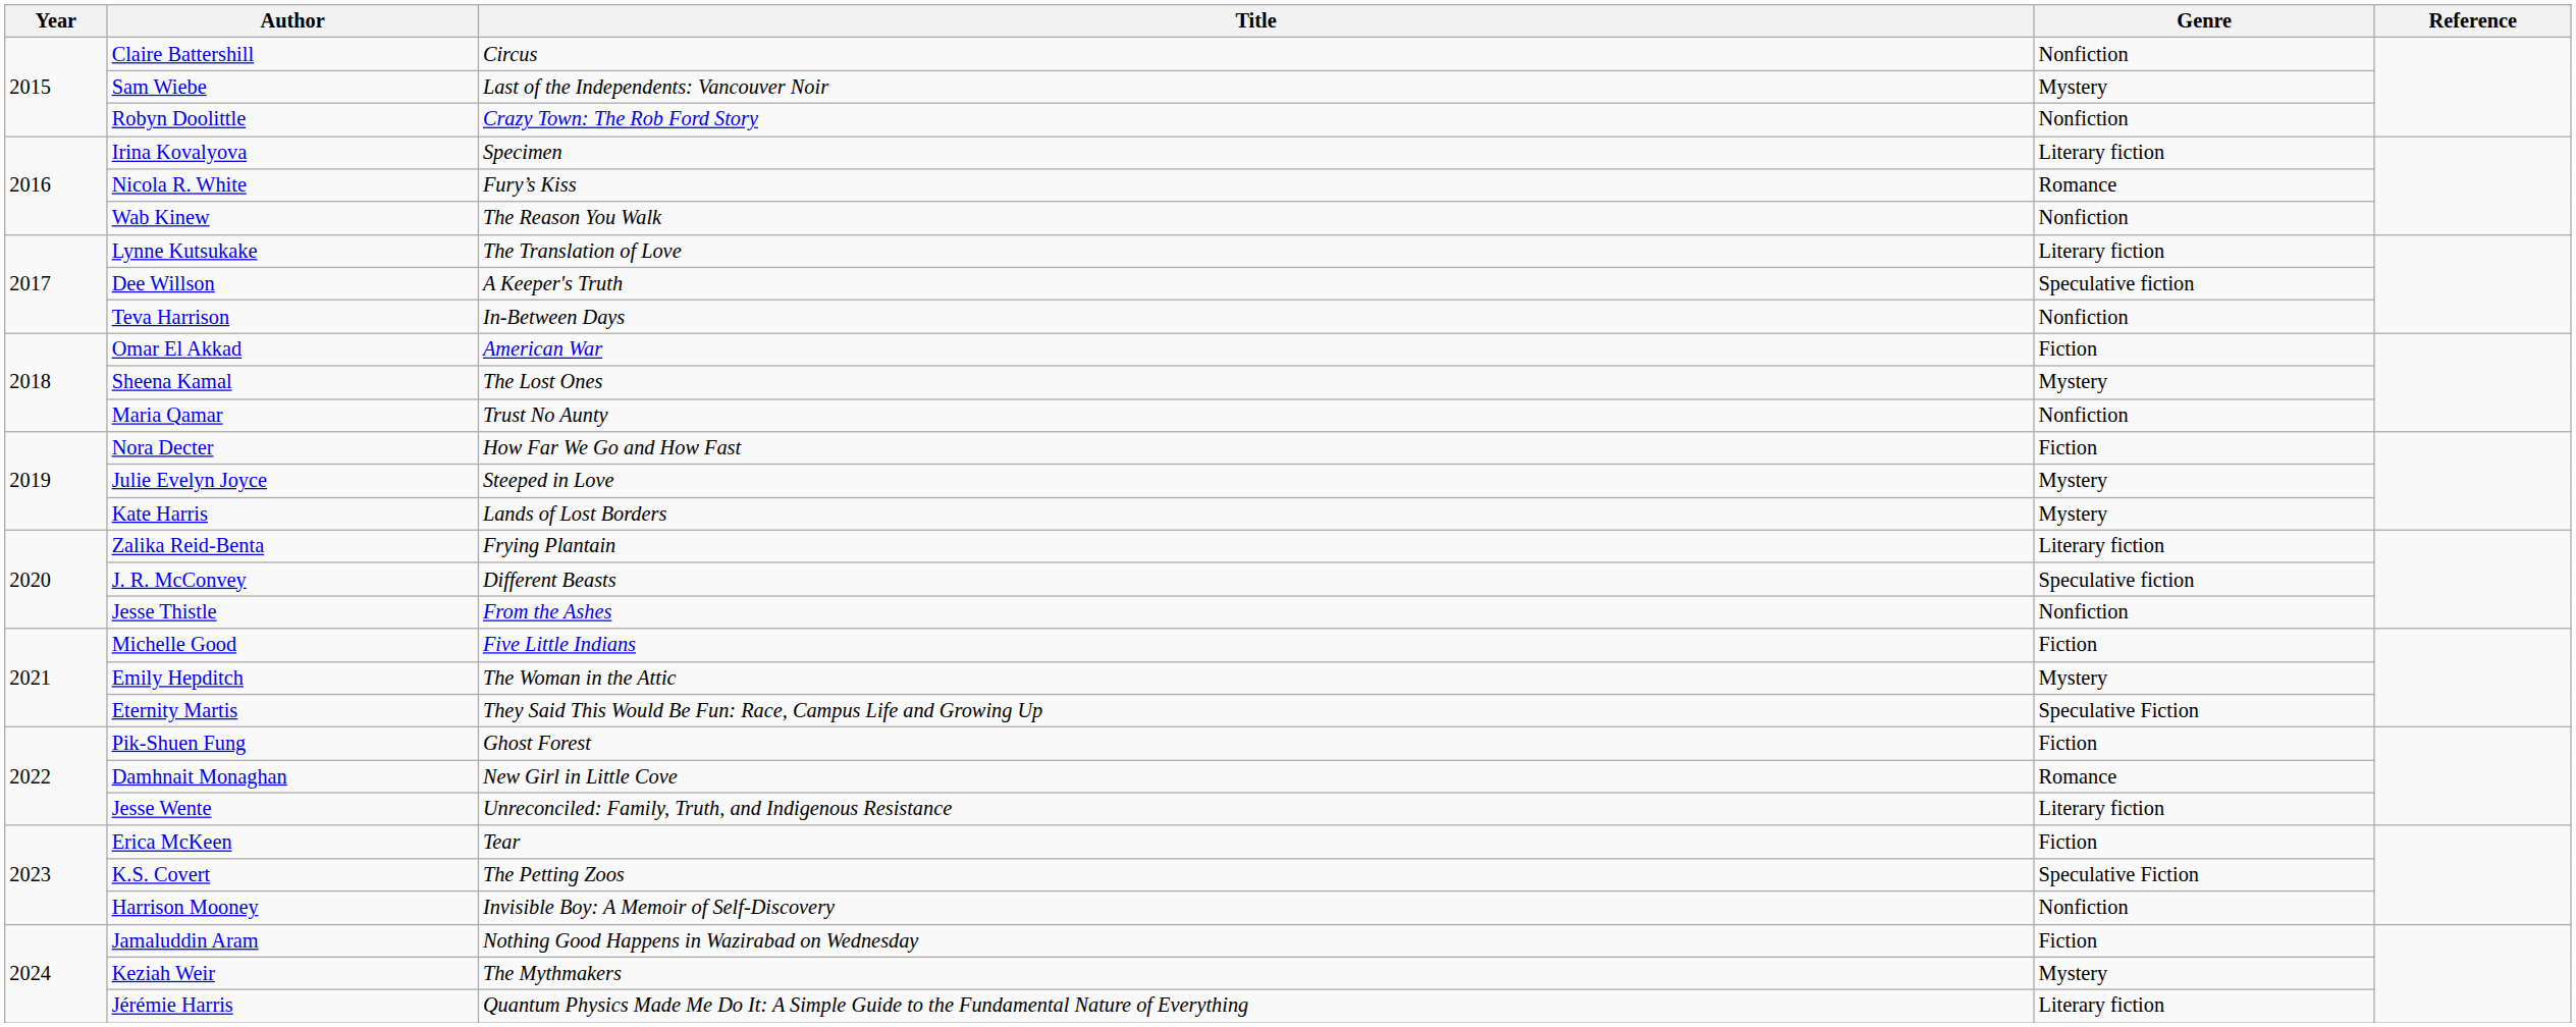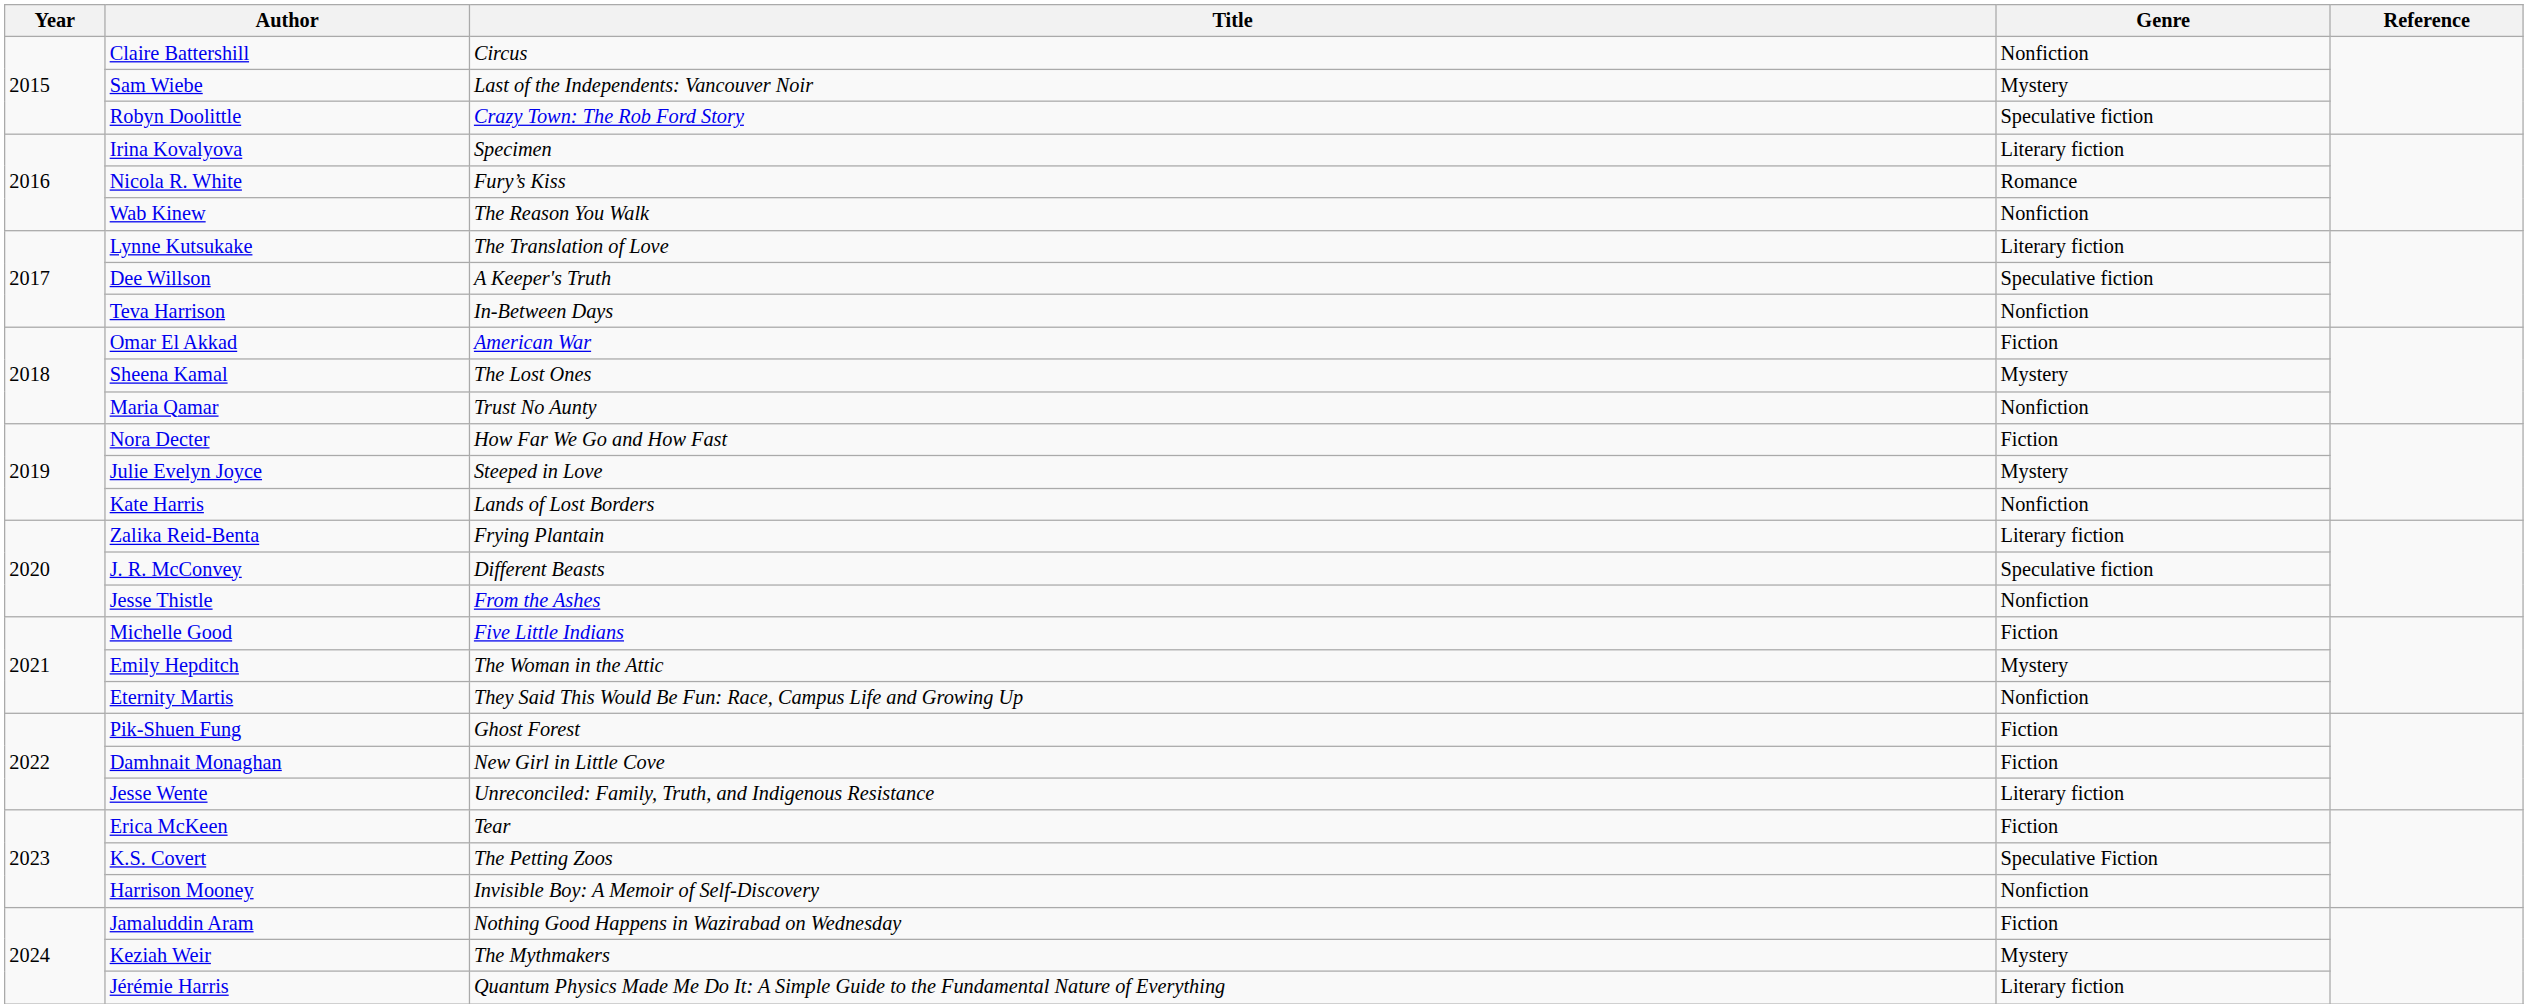Robyn Doolittle | Genre: Nonfiction -> Speculative fiction
Kate Harris | Genre: Mystery -> Nonfiction
Eternity Martis | Genre: Speculative Fiction -> Nonfiction
Damhnait Monaghan | Genre: Romance -> Fiction
